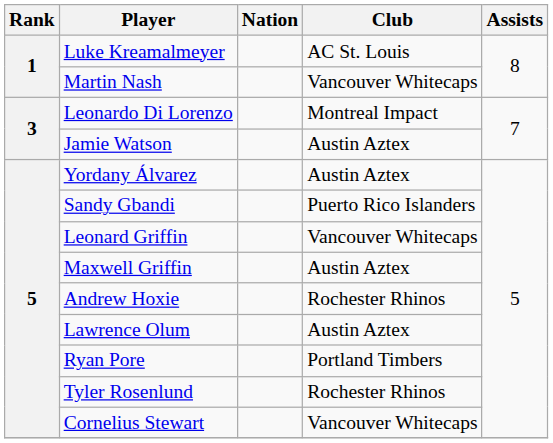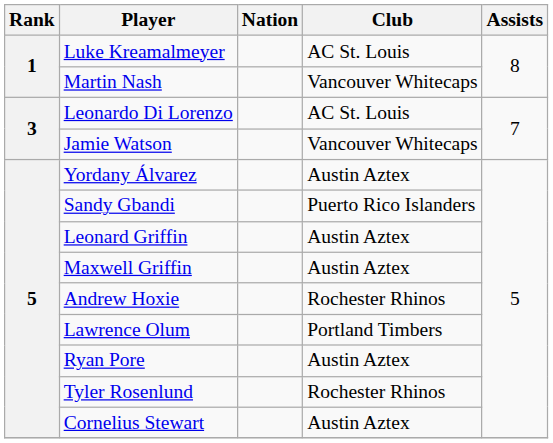Leonardo Di Lorenzo | Club: Montreal Impact -> AC St. Louis
Jamie Watson | Club: Austin Aztex -> Vancouver Whitecaps
Leonard Griffin | Club: Vancouver Whitecaps -> Austin Aztex
Lawrence Olum | Club: Austin Aztex -> Portland Timbers
Ryan Pore | Club: Portland Timbers -> Austin Aztex
Cornelius Stewart | Club: Vancouver Whitecaps -> Austin Aztex
